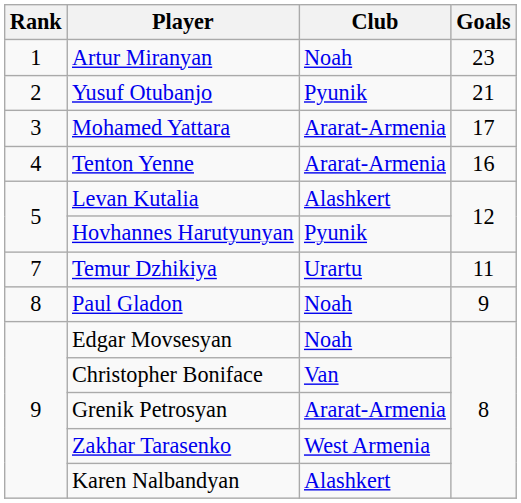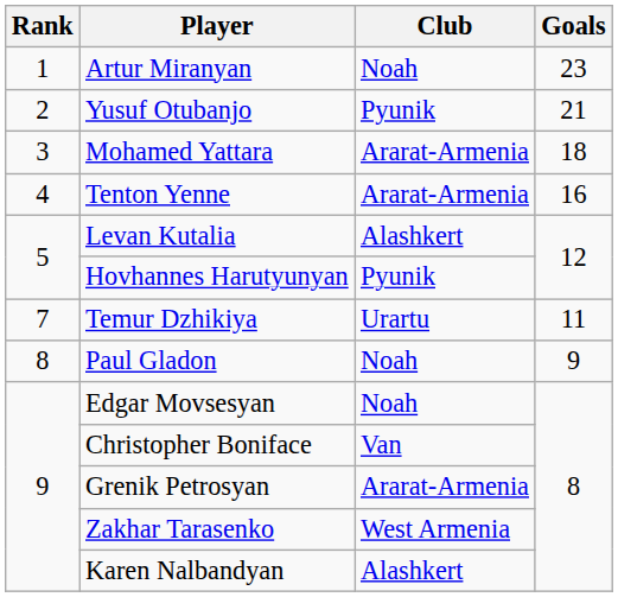Mohamed Yattara | Goals: 17 -> 18
